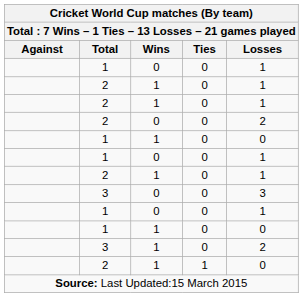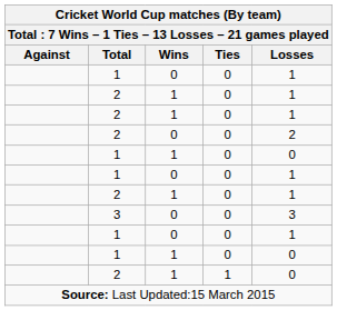- row: 3 | 1 | 0 | 2
